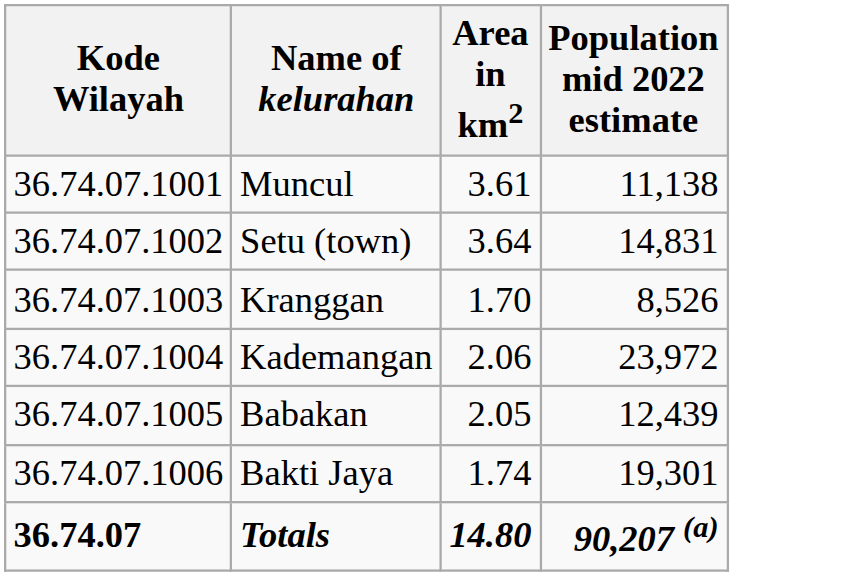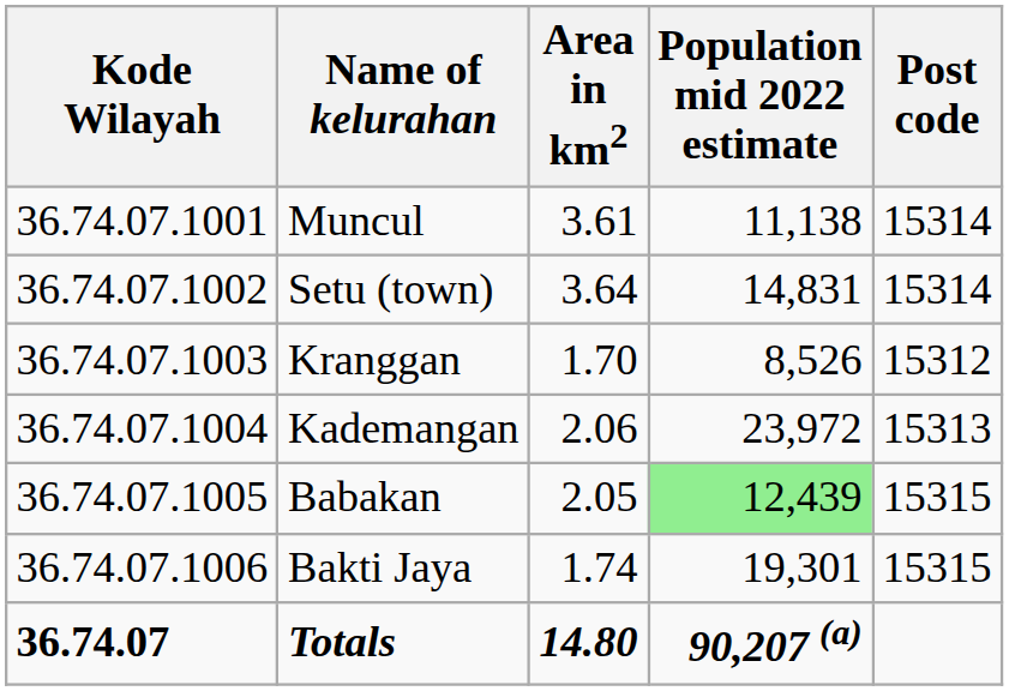+ column: Post code | 15314 | 15314 | 15312 | 15313 | 15315 | 15315
Babakan | Population mid 2022 estimate: no background -> lightgreen background
